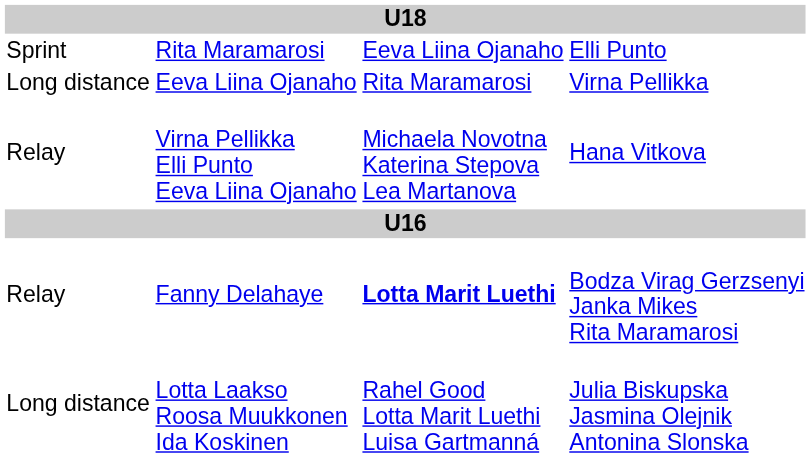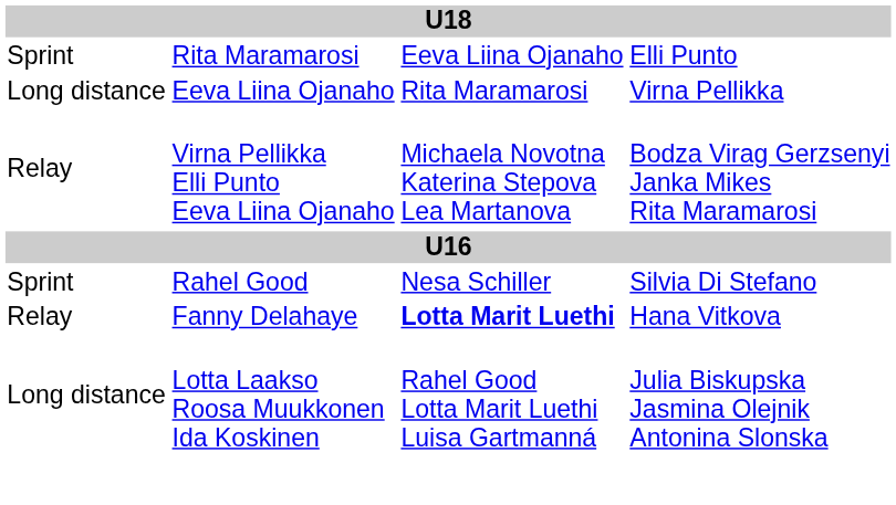Virna Pellikka Elli Punto Eeva Liina Ojanaho | column 4: Hana Vitkova -> Bodza Virag Gerzsenyi Janka Mikes Rita Maramarosi
+ row: Sprint | Rahel Good | Nesa Schiller | Silvia Di Stefano
Fanny Delahaye | column 4: Bodza Virag Gerzsenyi Janka Mikes Rita Maramarosi -> Hana Vitkova
